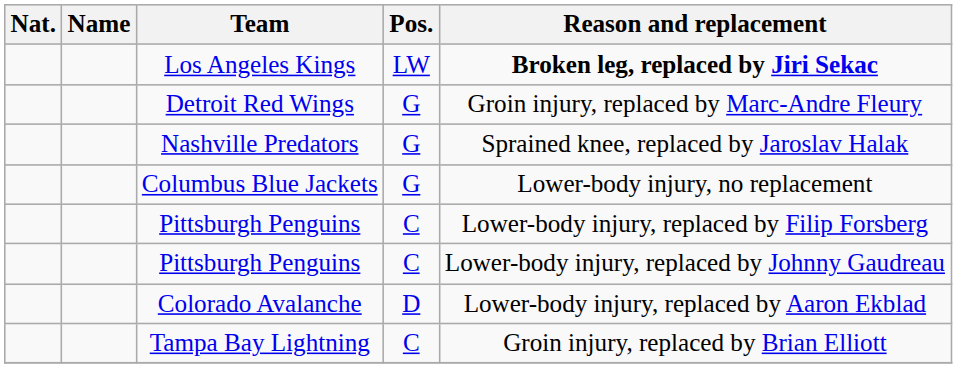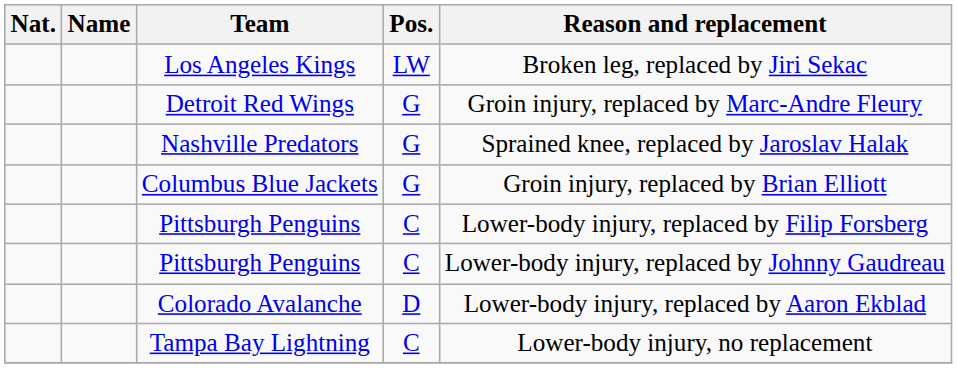Los Angeles Kings | column 5: bold -> normal
Columbus Blue Jackets | column 5: Lower-body injury, no replacement -> Groin injury, replaced by Brian Elliott
Tampa Bay Lightning | column 5: Groin injury, replaced by Brian Elliott -> Lower-body injury, no replacement
